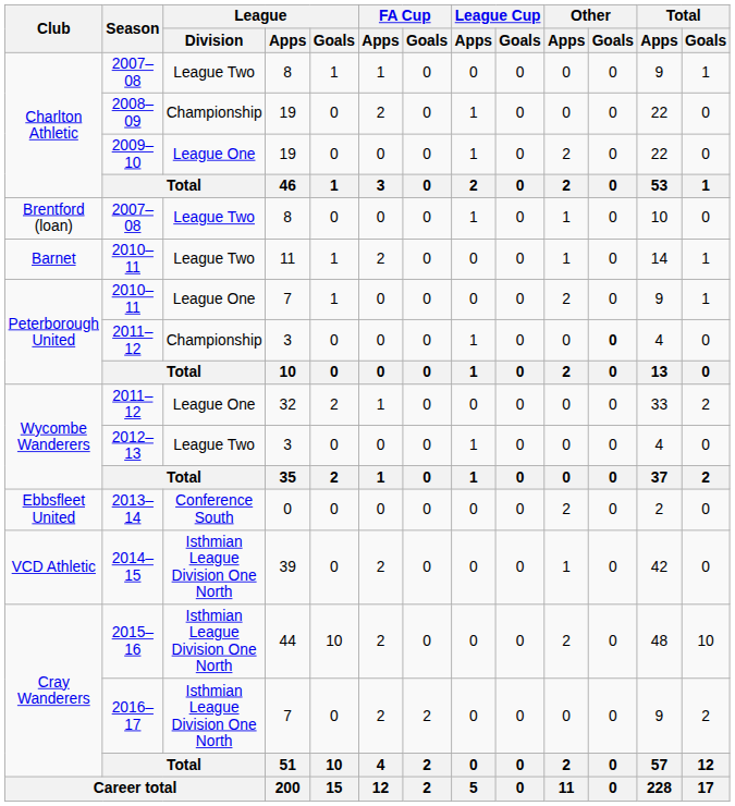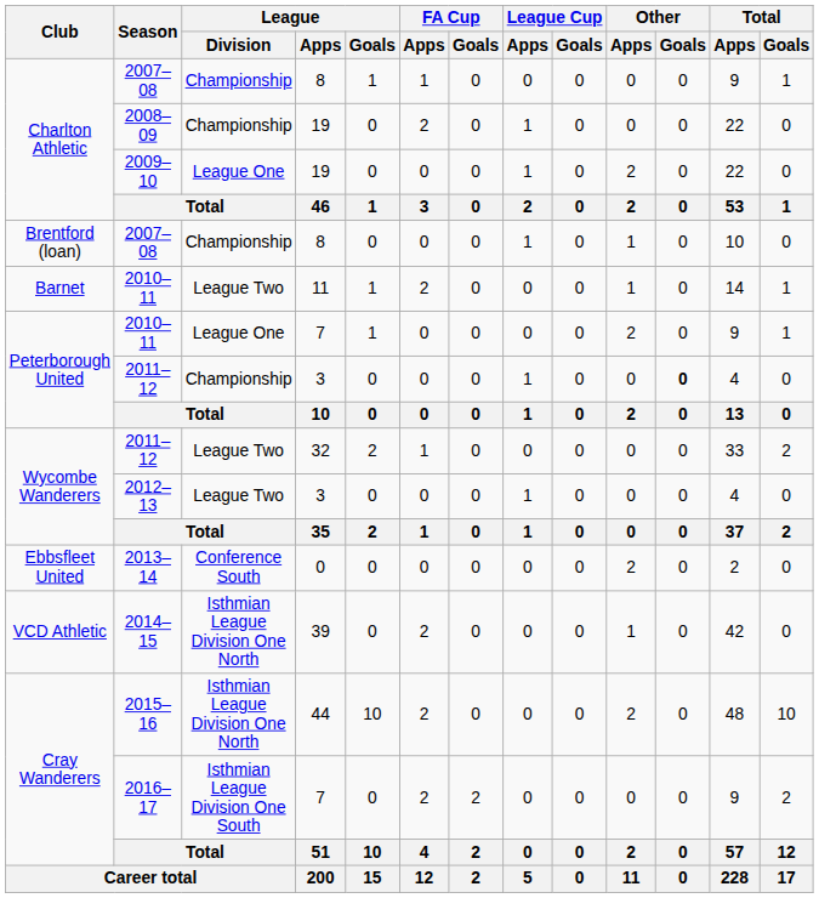Charlton Athletic / 2007–08 | League / Division: League Two -> Championship
Brentford (loan) / 2007–08 | League / Division: League Two -> Championship
Wycombe Wanderers / 2011–12 | League / Division: League One -> League Two
2016–17 | League / Division: Isthmian League Division One North -> Isthmian League Division One South
